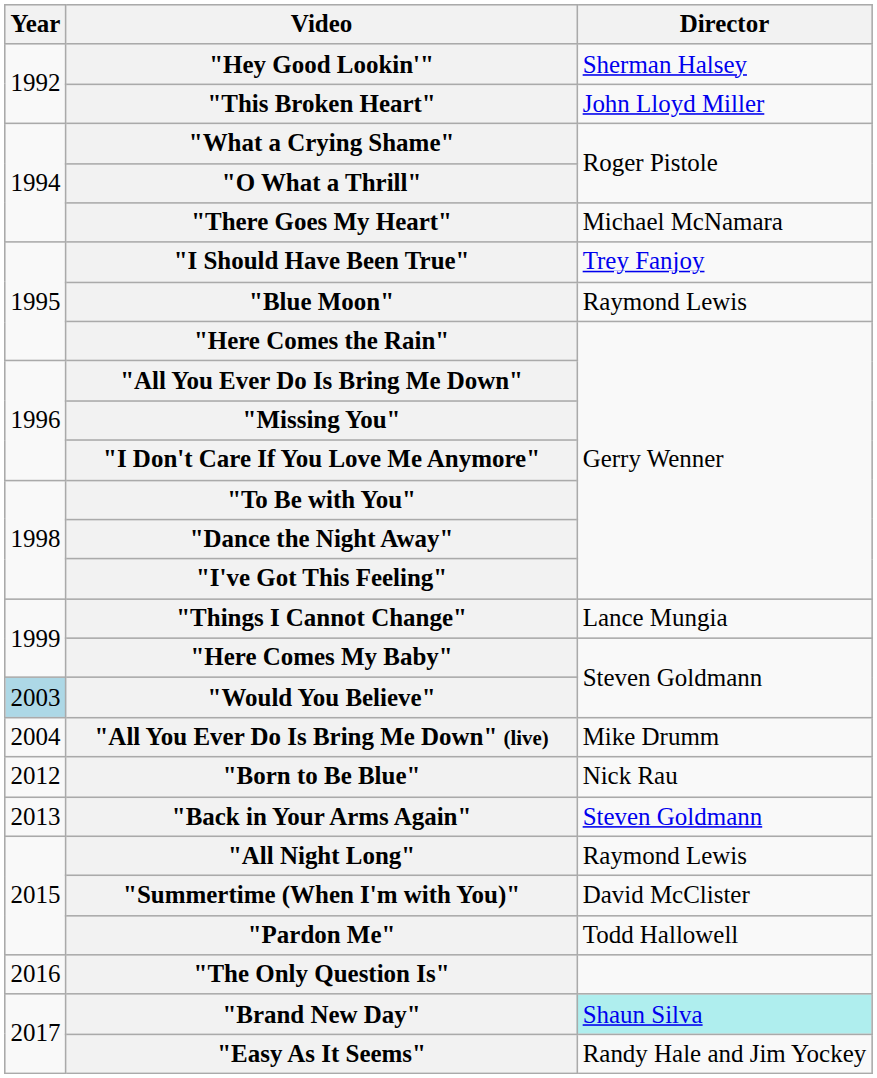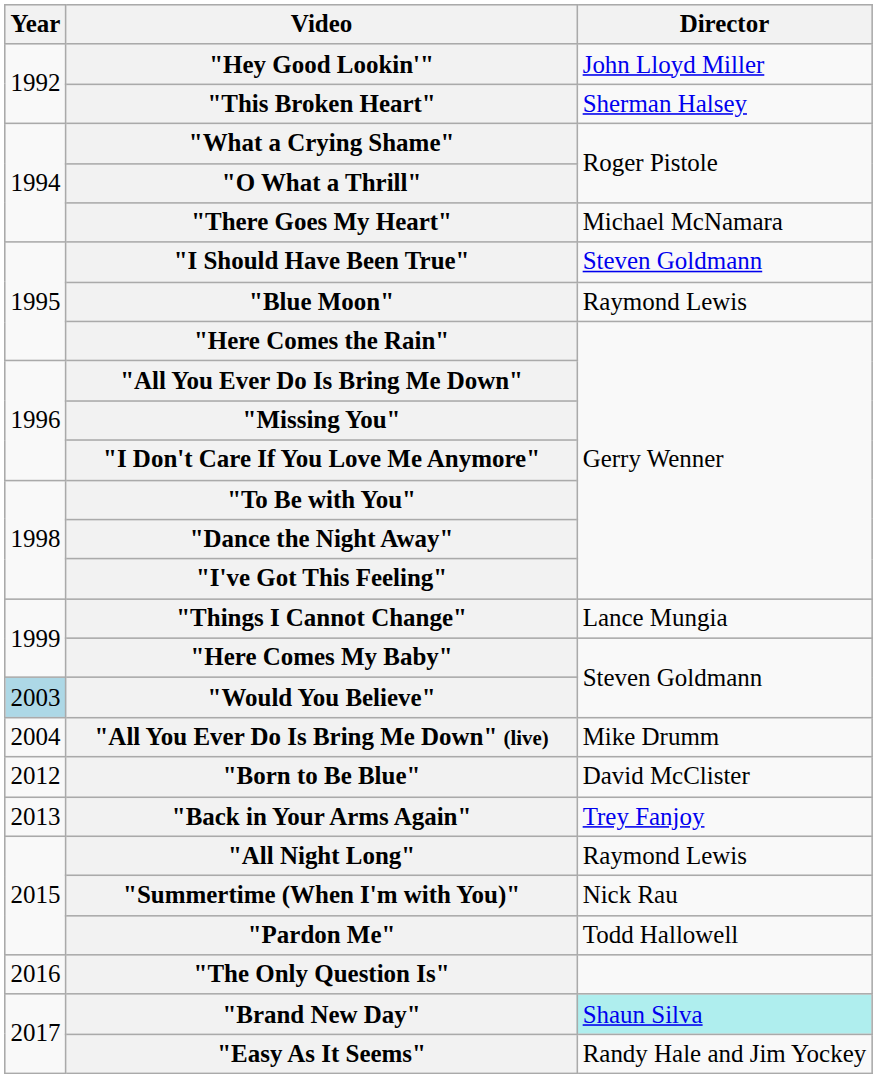"Hey Good Lookin'" | Director: Sherman Halsey -> John Lloyd Miller
"This Broken Heart" | Director: John Lloyd Miller -> Sherman Halsey
"I Should Have Been True" | Director: Trey Fanjoy -> Steven Goldmann
"Born to Be Blue" | Director: Nick Rau -> David McClister
"Back in Your Arms Again" | Director: Steven Goldmann -> Trey Fanjoy
"Summertime (When I'm with You)" | Director: David McClister -> Nick Rau
